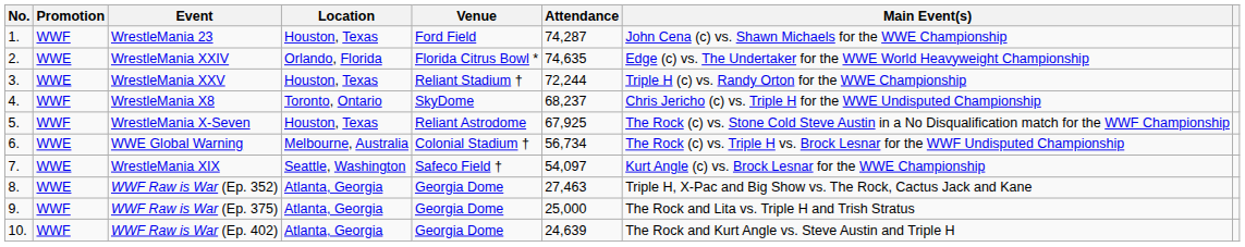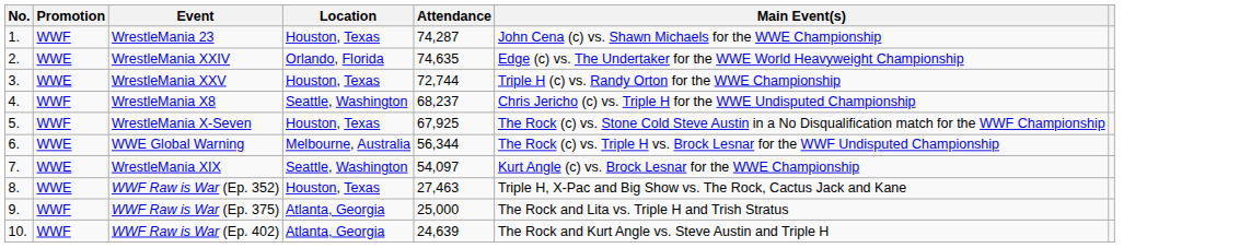- column: Venue | Ford Field | Florida Citrus Bowl * | Reliant Stadium † | SkyDome | Reliant Astrodome | Colonial Stadium † | Safeco Field † | Georgia Dome | Georgia Dome | Georgia Dome
WrestleMania XXV | Attendance: 72,244 -> 72,744
WrestleMania X8 | Location: Toronto, Ontario -> Seattle, Washington
WWE Global Warning | Attendance: 56,734 -> 56,344
WWF Raw is War (Ep. 352) | Location: Atlanta, Georgia -> Houston, Texas
